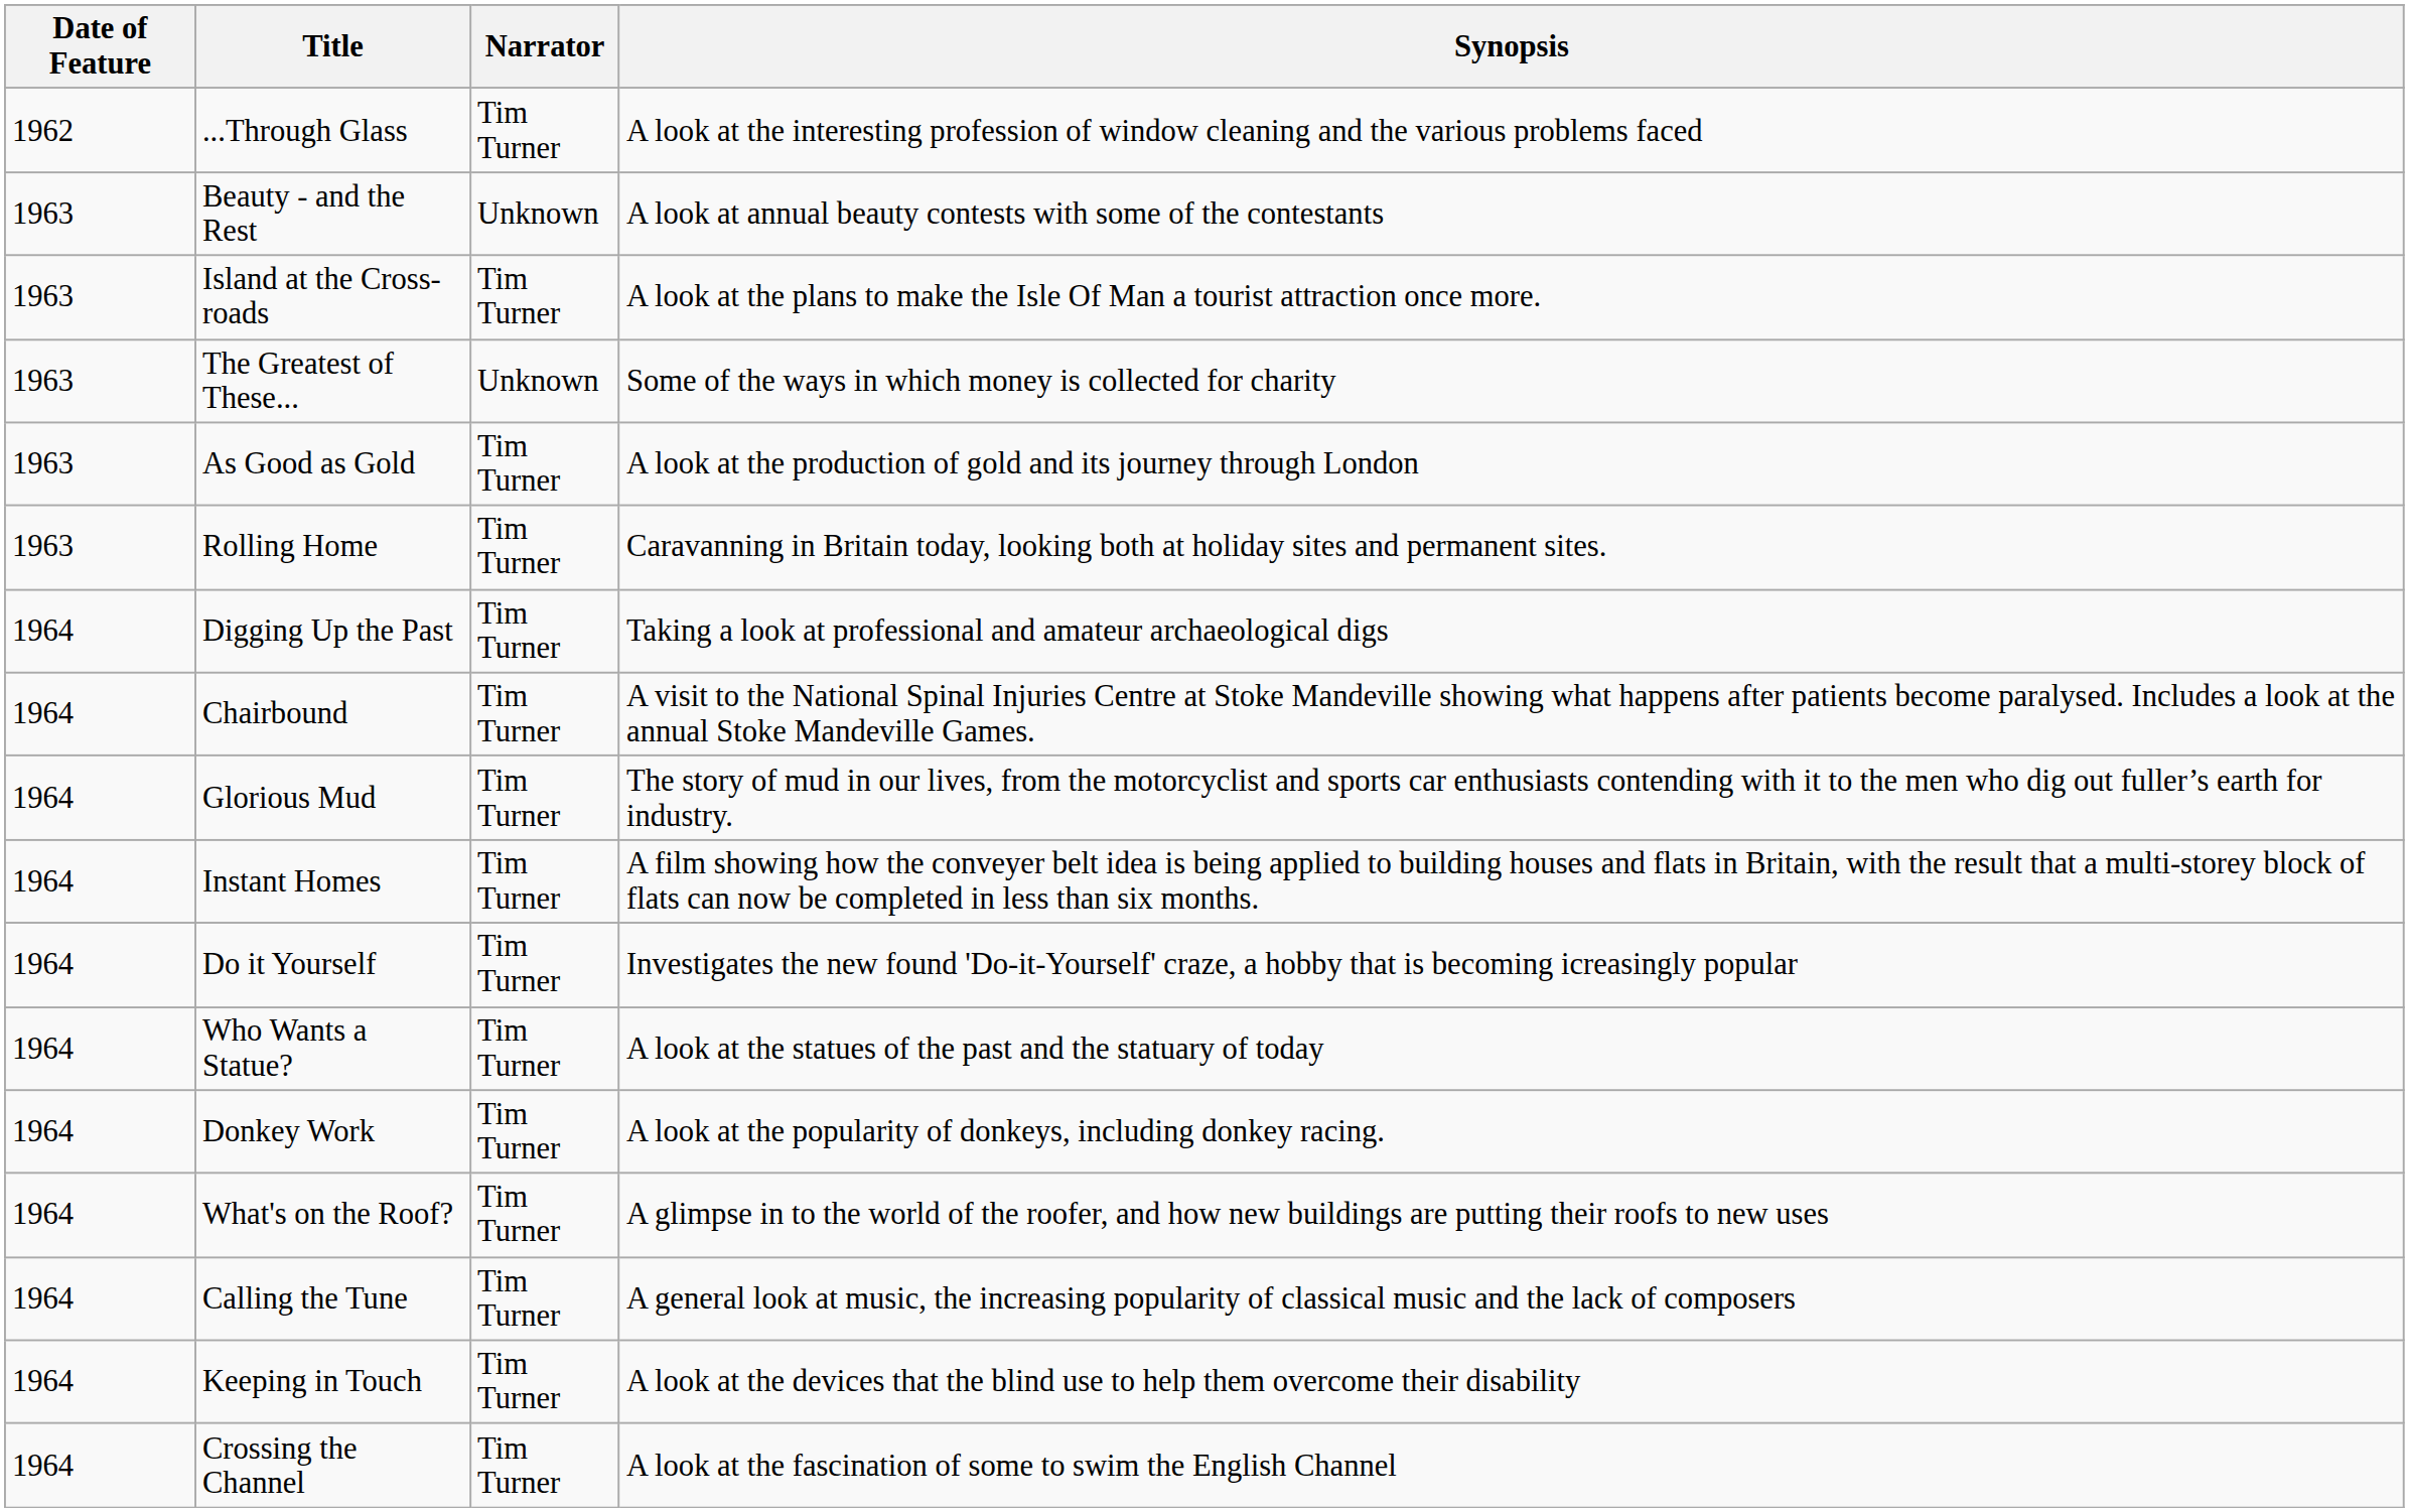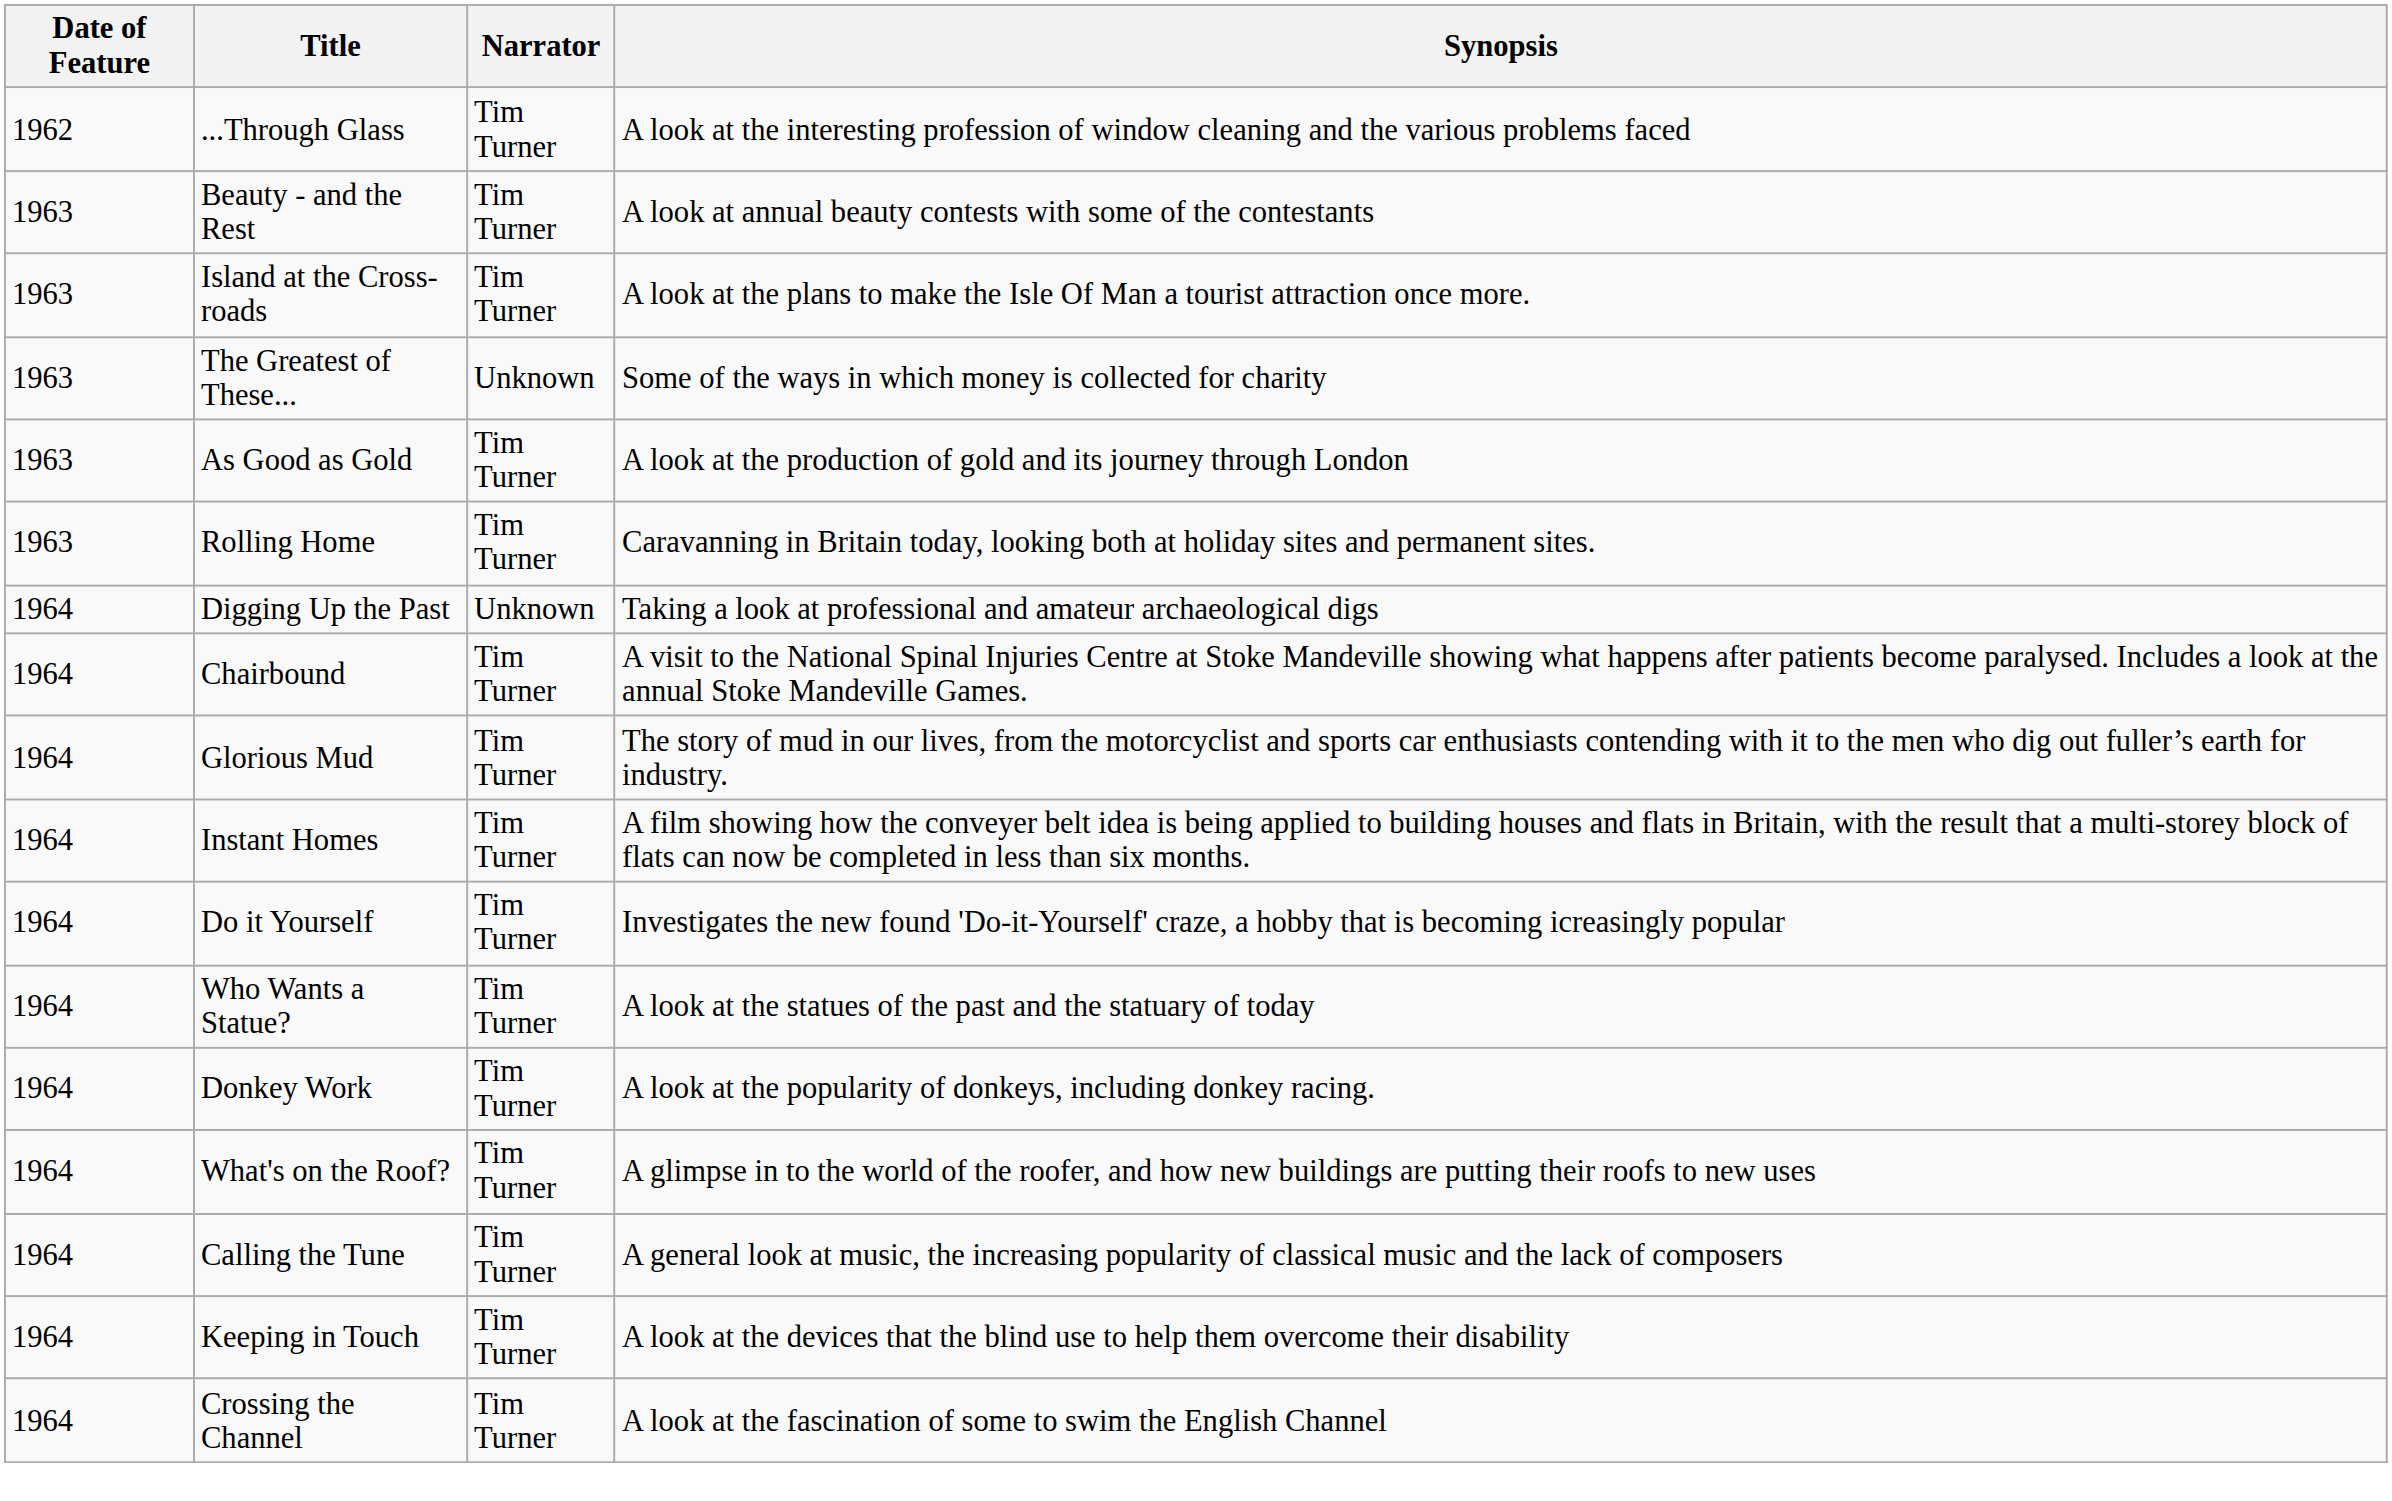Beauty - and the Rest | Narrator: Unknown -> Tim Turner
Digging Up the Past | Narrator: Tim Turner -> Unknown
